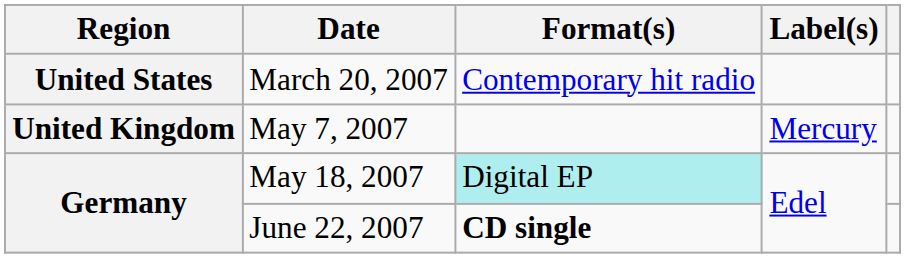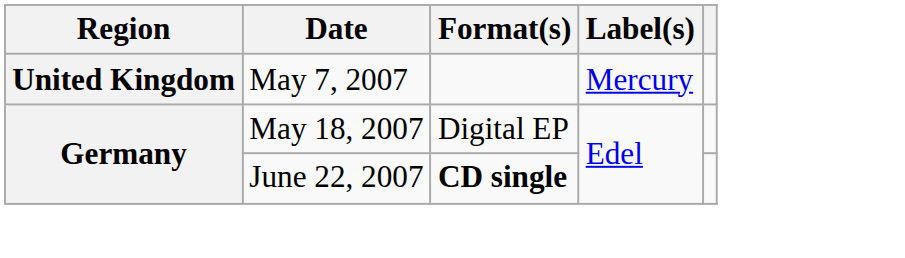- row: United States | March 20, 2007 | Contemporary hit radio
May 18, 2007 | Format(s): paleturquoise background -> no background
